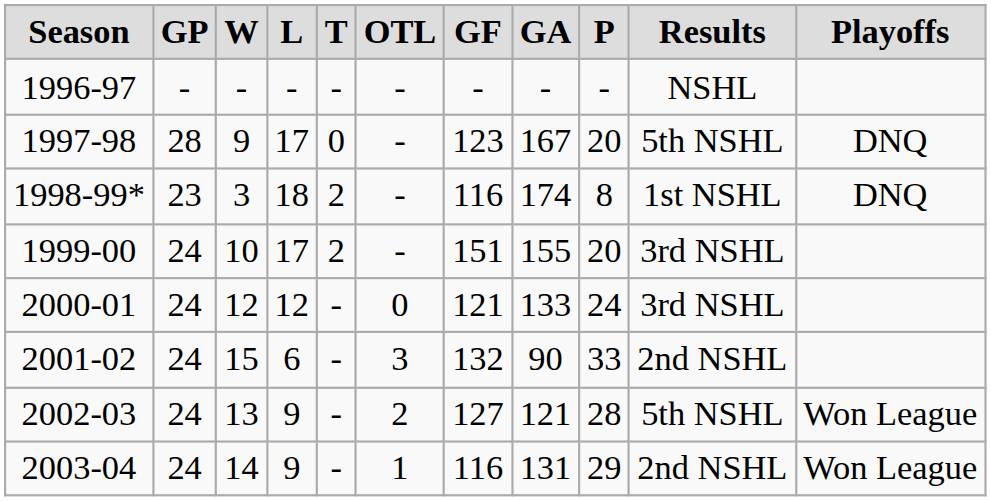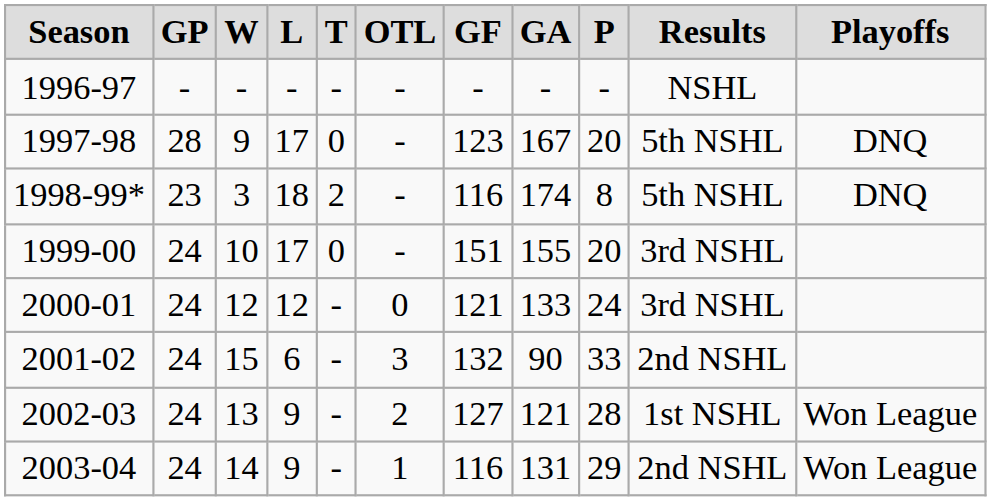1998-99* | Results: 1st NSHL -> 5th NSHL
1999-00 | T: 2 -> 0
2002-03 | Results: 5th NSHL -> 1st NSHL
